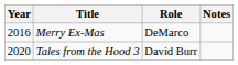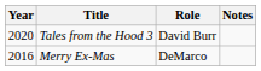rows swapped: Merry Ex-Mas <-> Tales from the Hood 3
